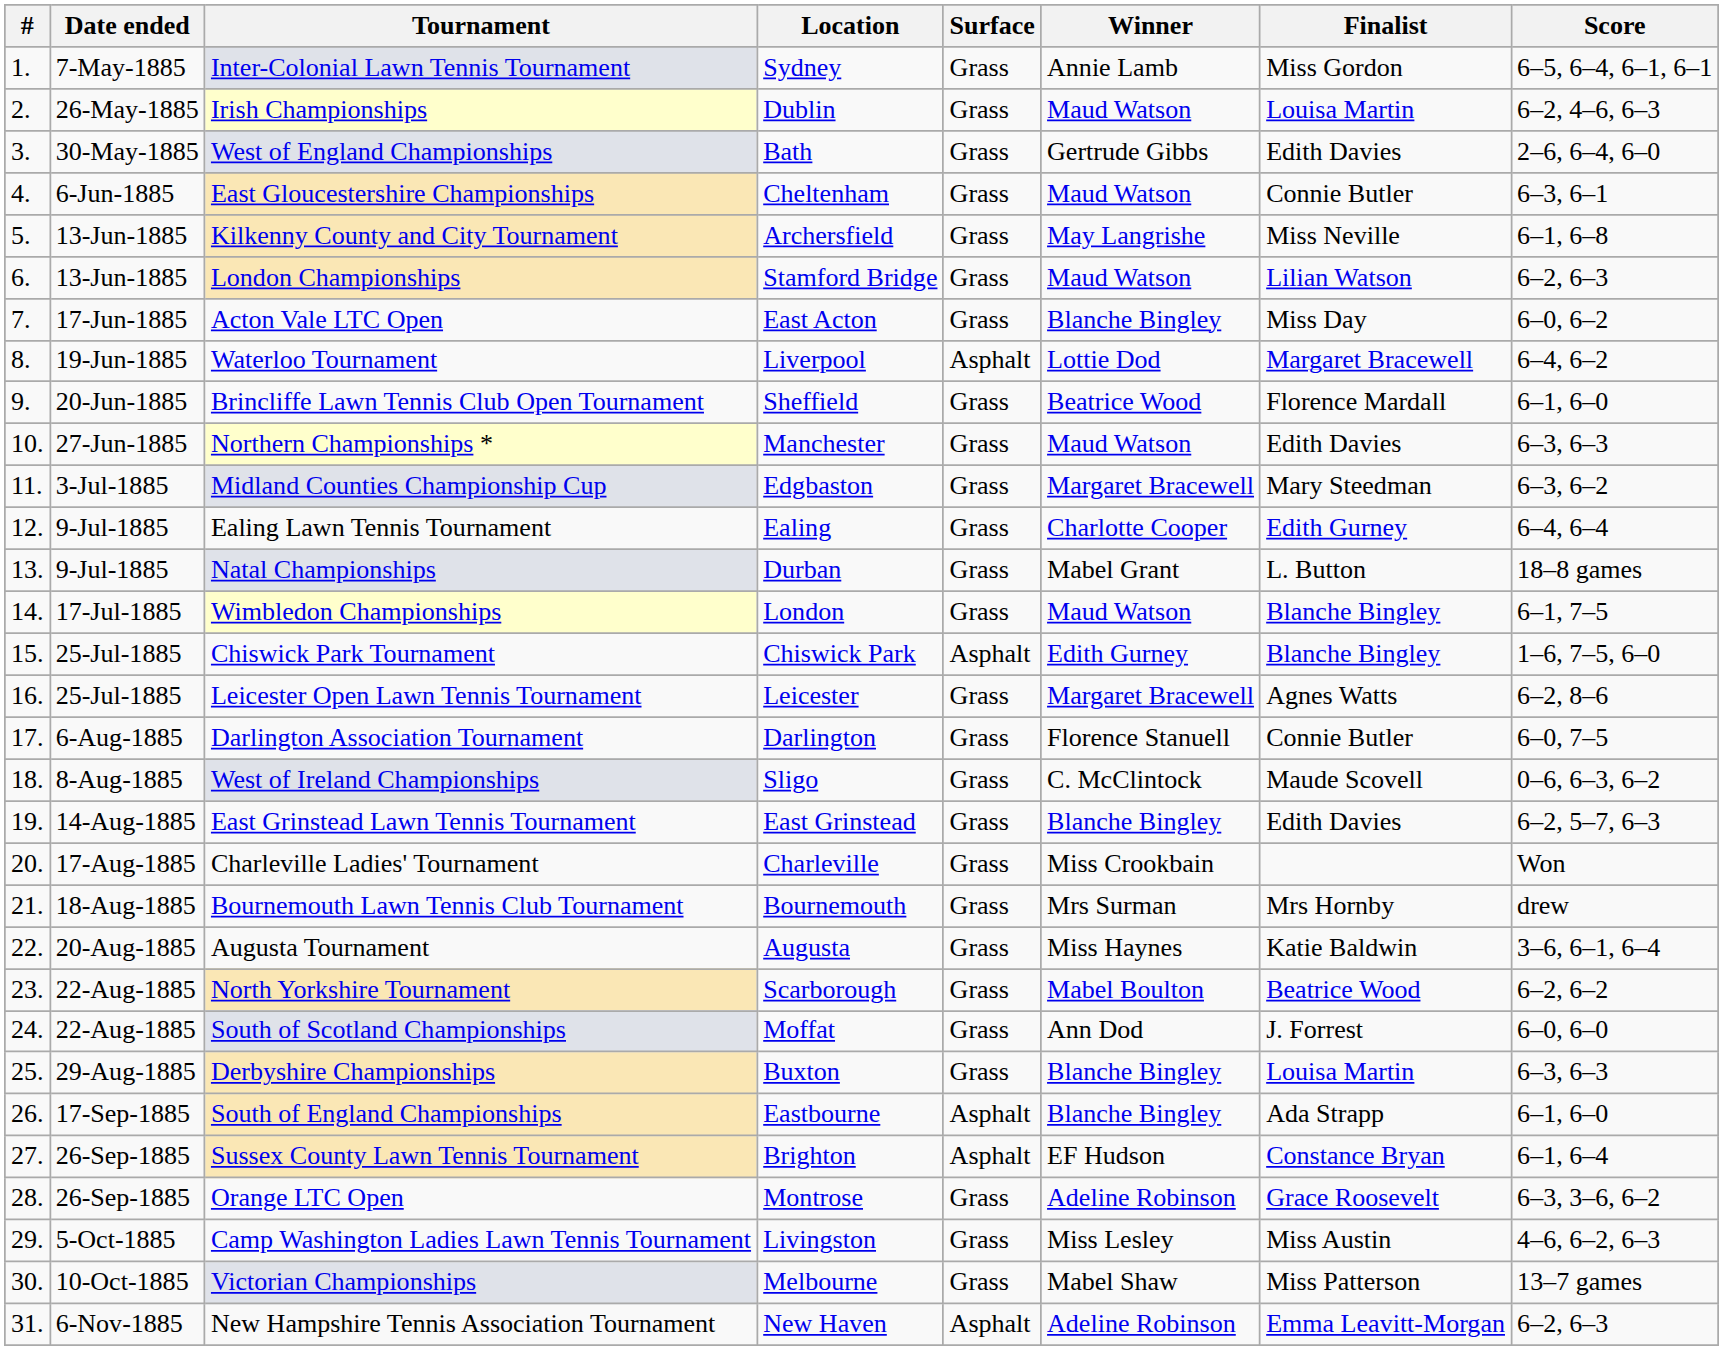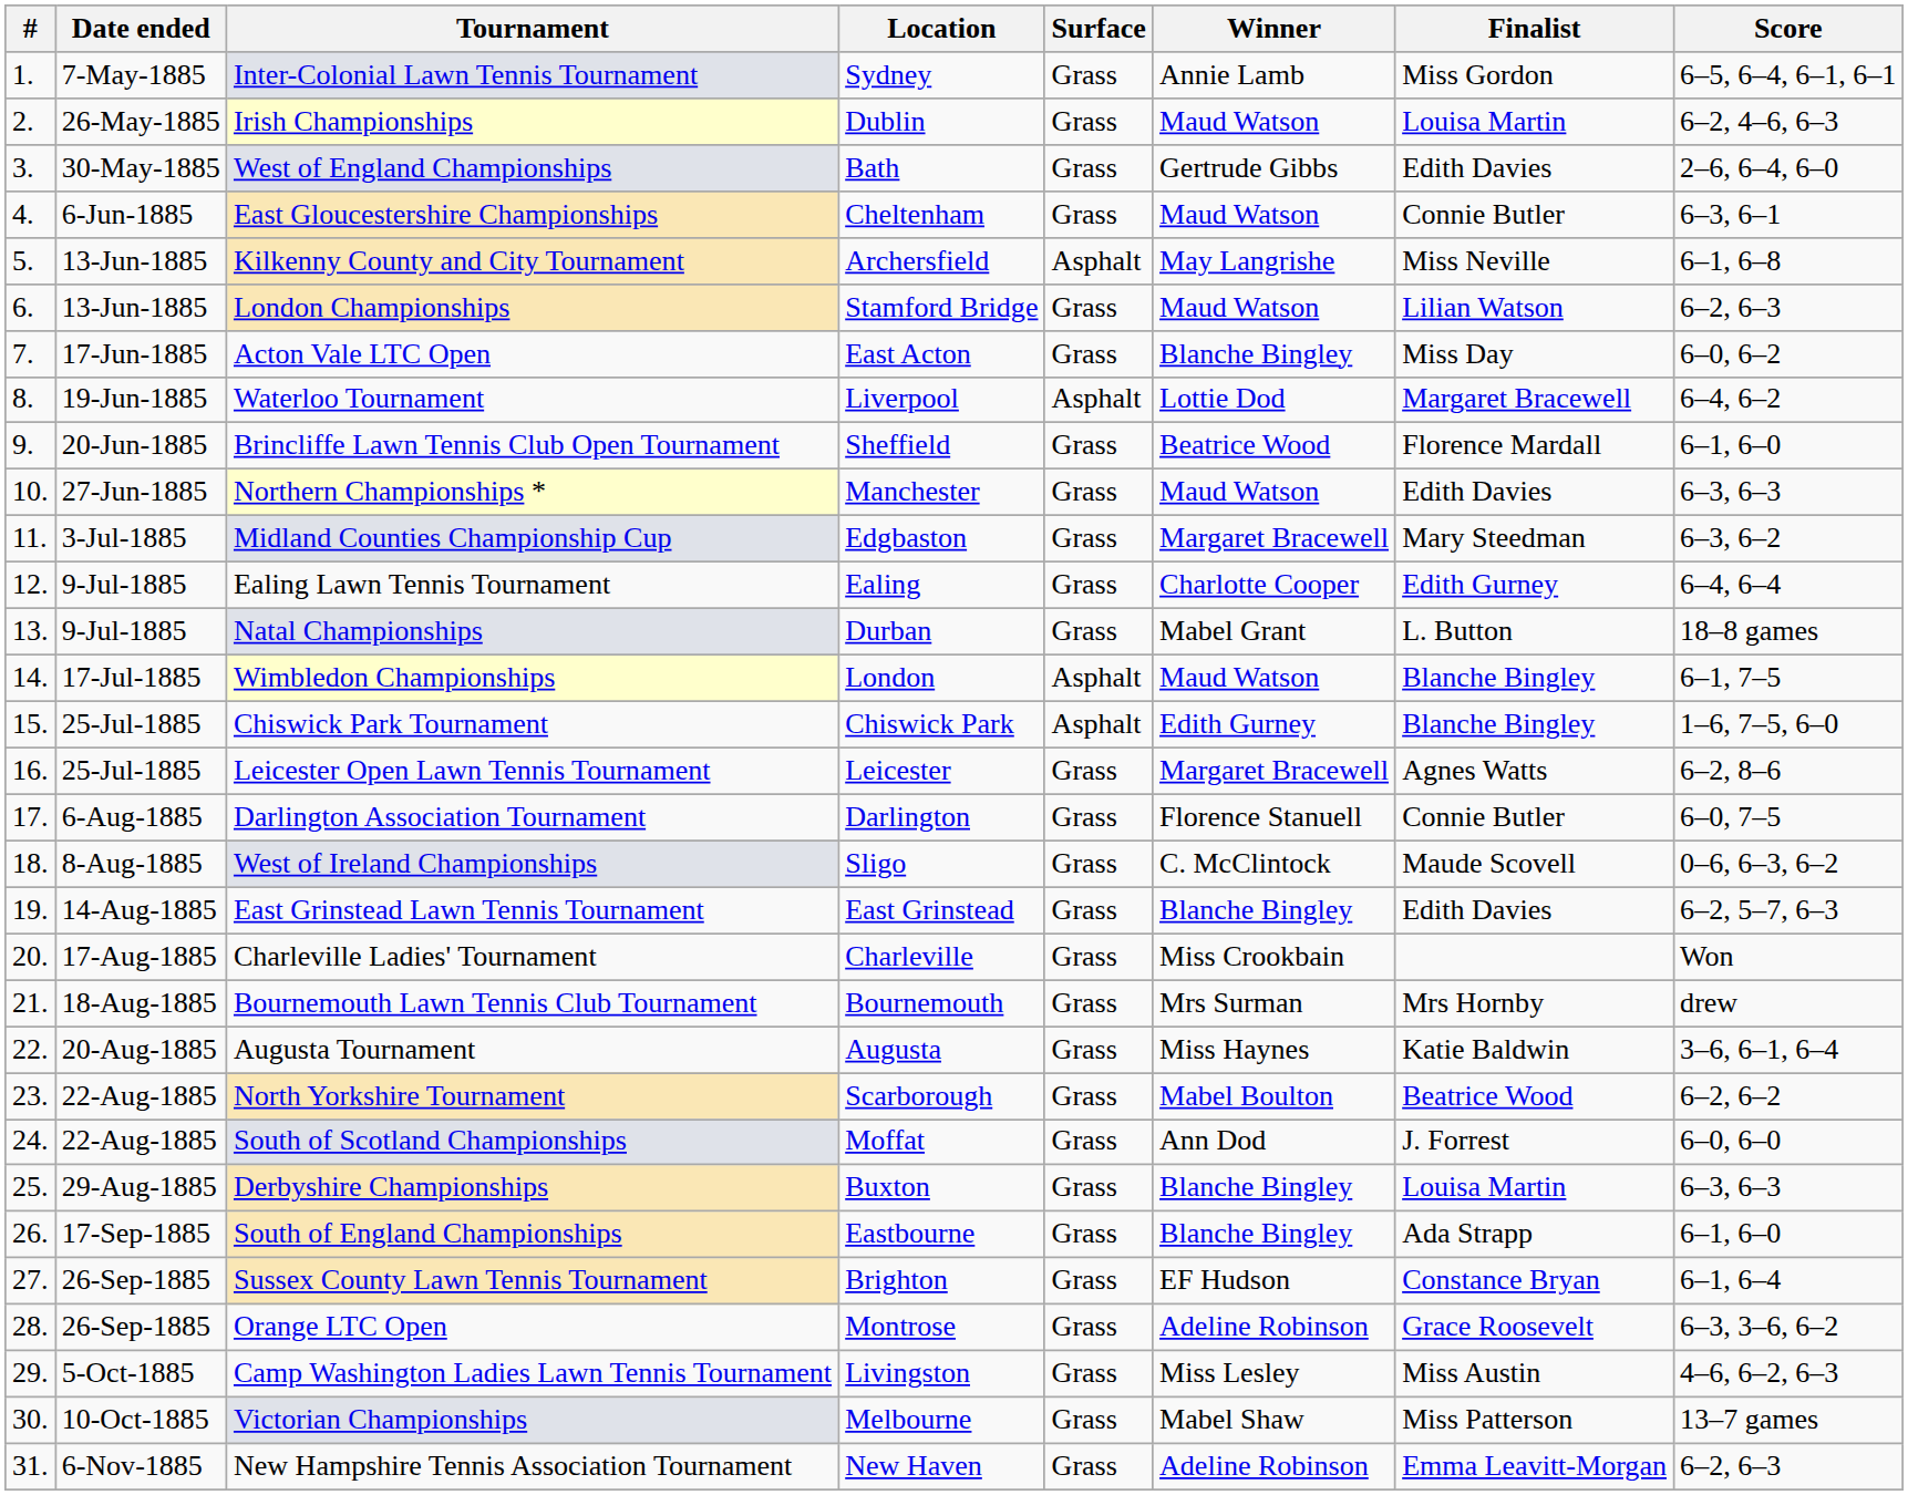Kilkenny County and City Tournament | Surface: Grass -> Asphalt
Wimbledon Championships | Surface: Grass -> Asphalt
South of England Championships | Surface: Asphalt -> Grass
Sussex County Lawn Tennis Tournament | Surface: Asphalt -> Grass
New Hampshire Tennis Association Tournament | Surface: Asphalt -> Grass
